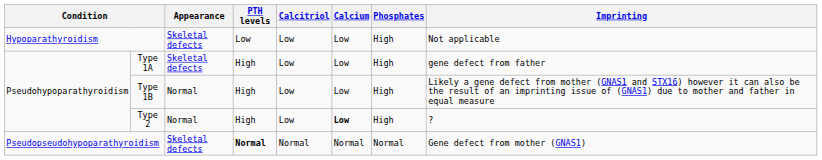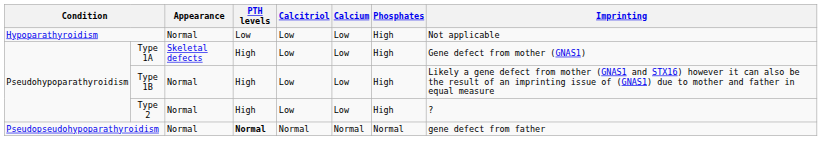Hypoparathyroidism | Appearance: Skeletal defects -> Normal
Type 1A | Imprinting: gene defect from father -> Gene defect from mother (GNAS1)
Type 2 | Calcium: bold -> normal
Pseudopseudohypoparathyroidism | Appearance: Skeletal defects -> Normal
Pseudopseudohypoparathyroidism | Imprinting: Gene defect from mother (GNAS1) -> gene defect from father
